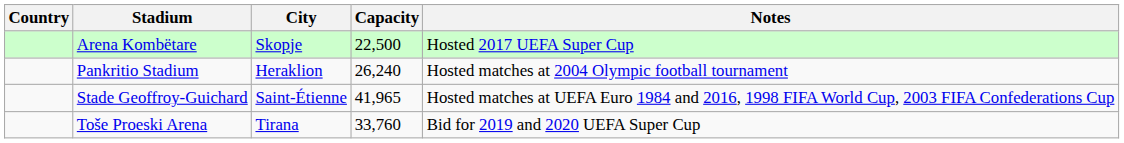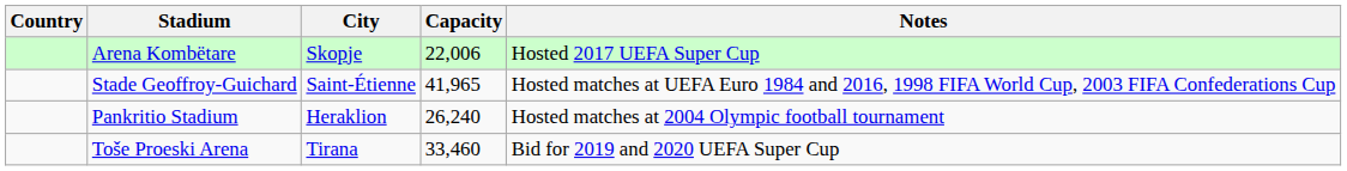Arena Kombëtare | Capacity: 22,500 -> 22,006
rows swapped: Stade Geoffroy-Guichard <-> Pankritio Stadium
Toše Proeski Arena | Capacity: 33,760 -> 33,460
